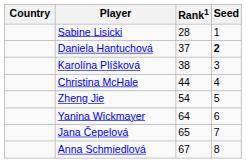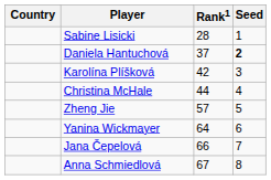Karolína Plíšková | Rank1: 38 -> 42
Zheng Jie | Rank1: 54 -> 57
Jana Čepelová | Rank1: 65 -> 66
